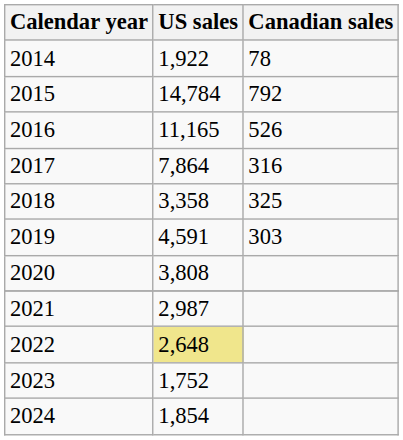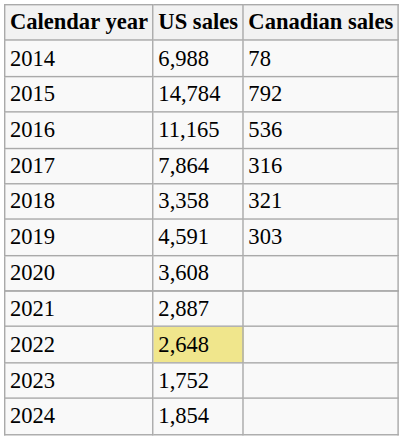2014 | US sales: 1,922 -> 6,988
2016 | Canadian sales: 526 -> 536
2018 | Canadian sales: 325 -> 321
2020 | US sales: 3,808 -> 3,608
2021 | US sales: 2,987 -> 2,887
